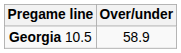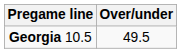Georgia 10.5 | Over/under: 58.9 -> 49.5
